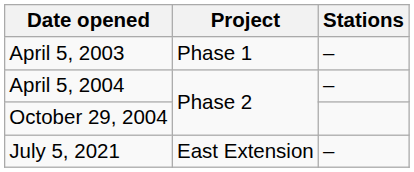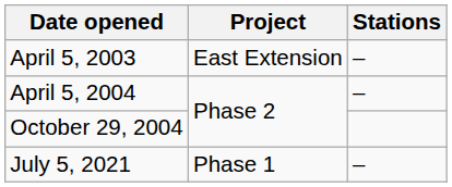April 5, 2003 | Project: Phase 1 -> East Extension
July 5, 2021 | Project: East Extension -> Phase 1
